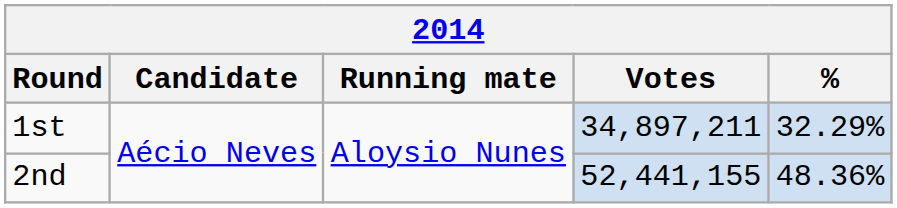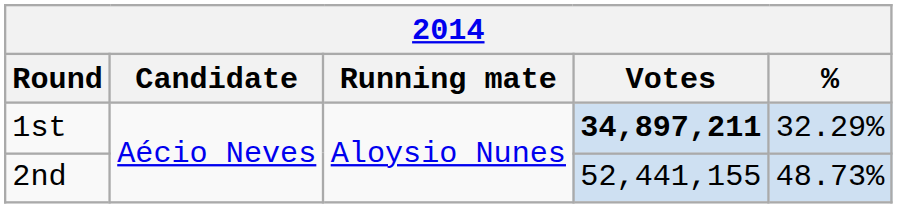1st | Votes: normal -> bold
2nd | %: 48.36% -> 48.73%
